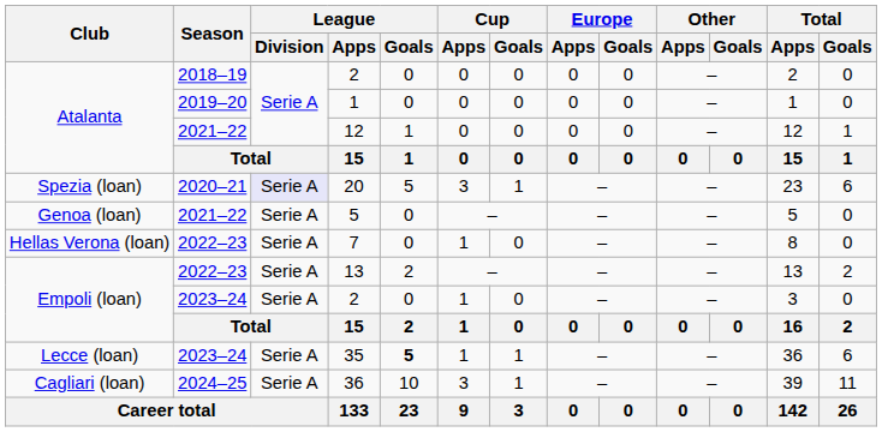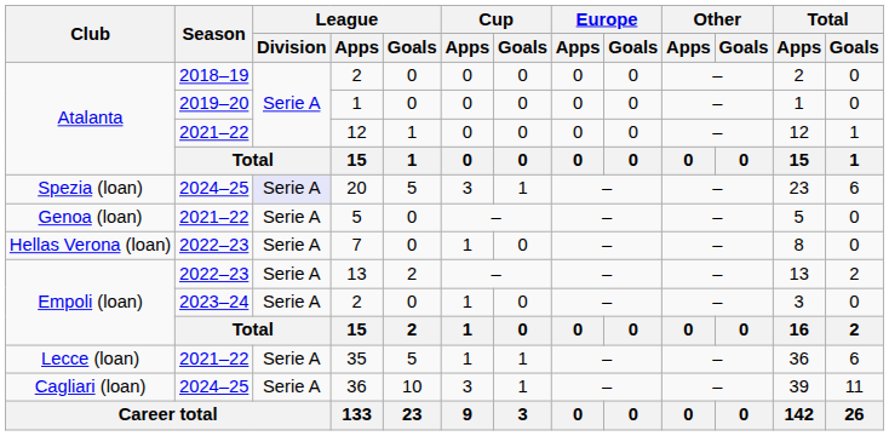20 | Season: 2020–21 -> 2024–25
35 | Season: 2023–24 -> 2021–22
35 | League / Goals: bold -> normal
